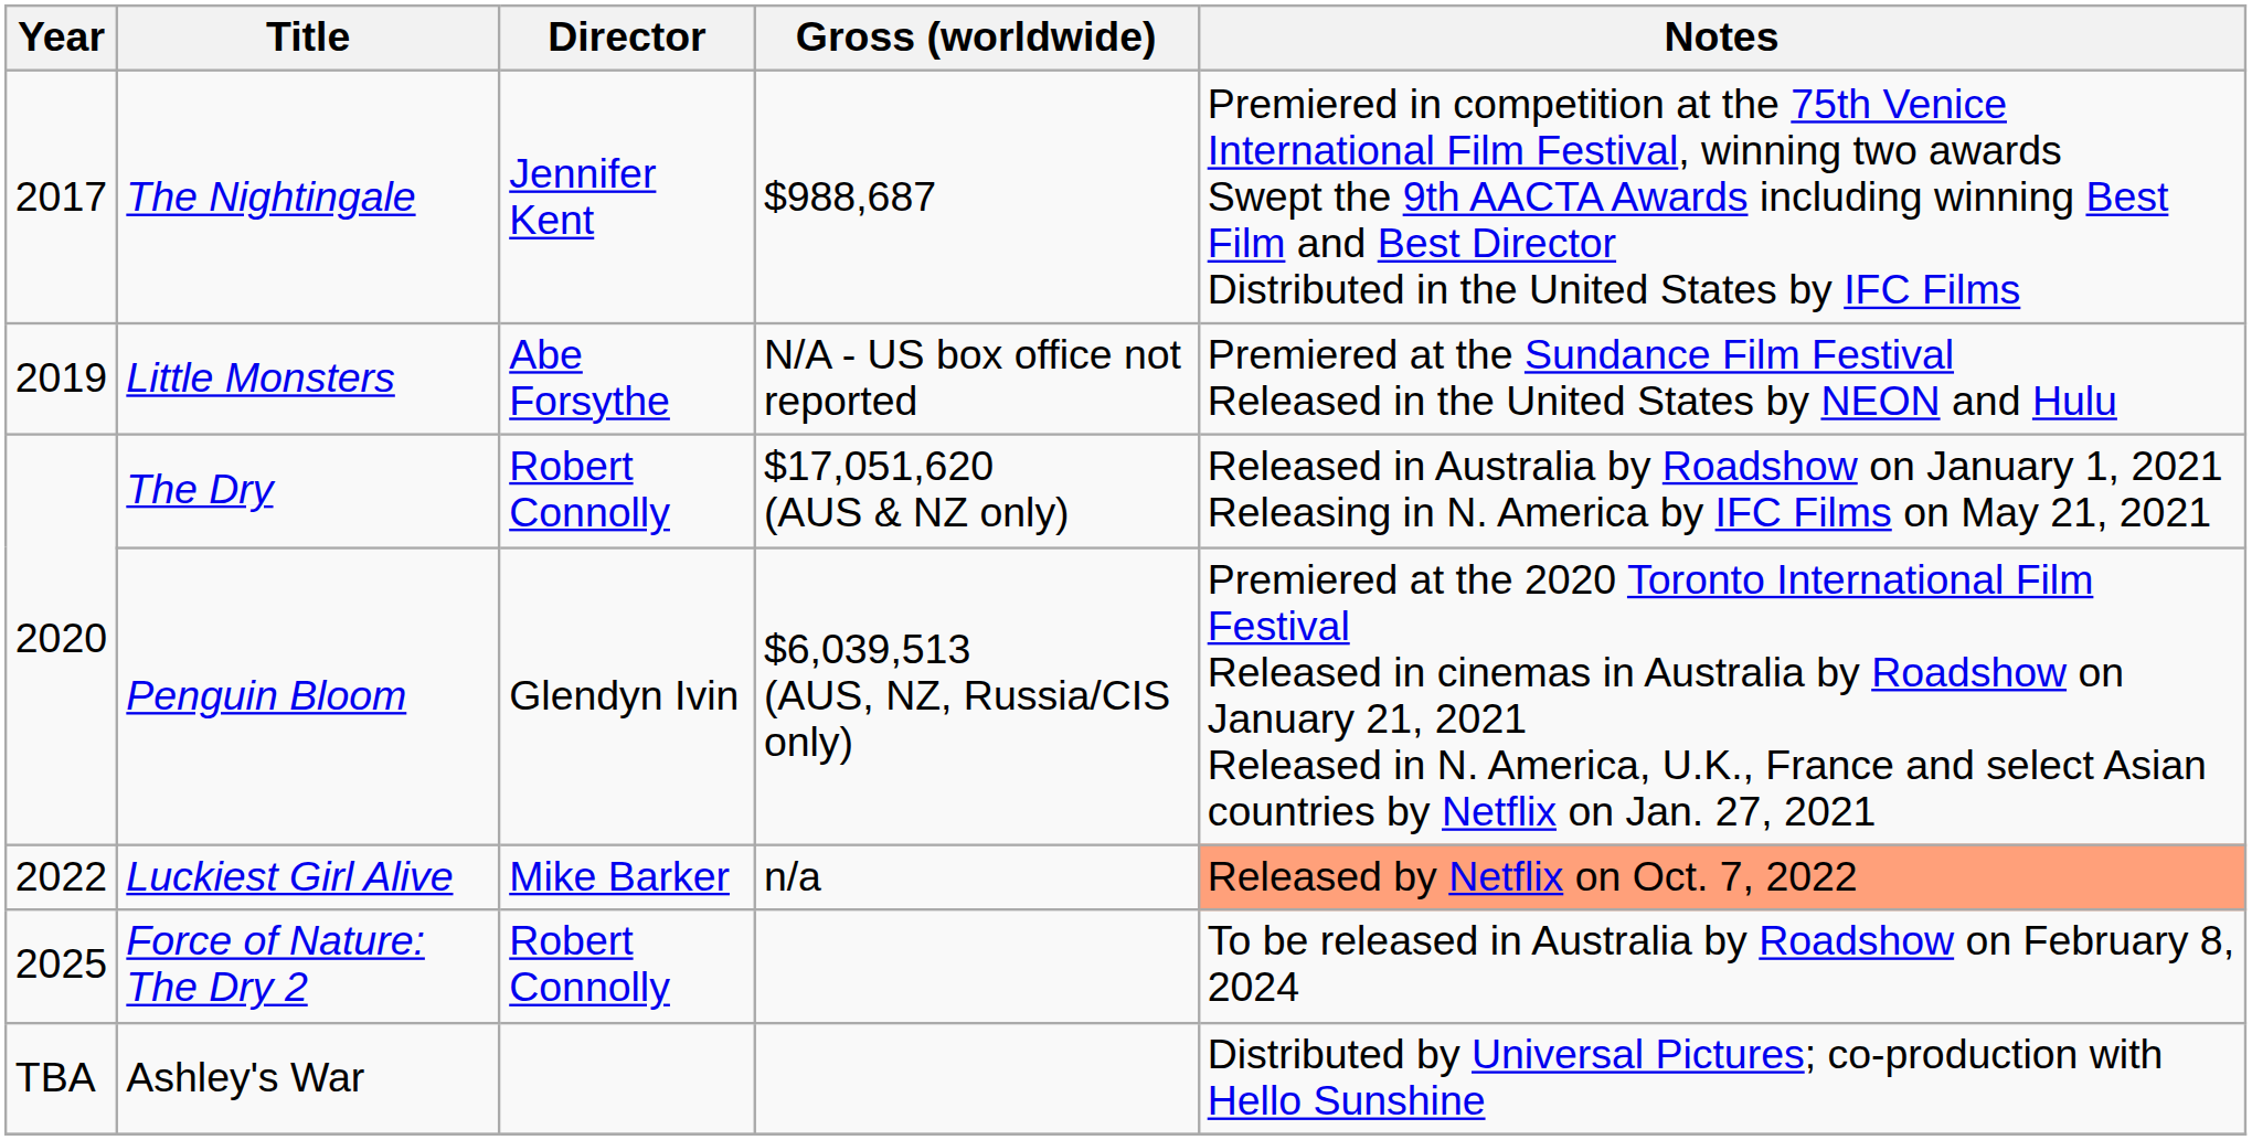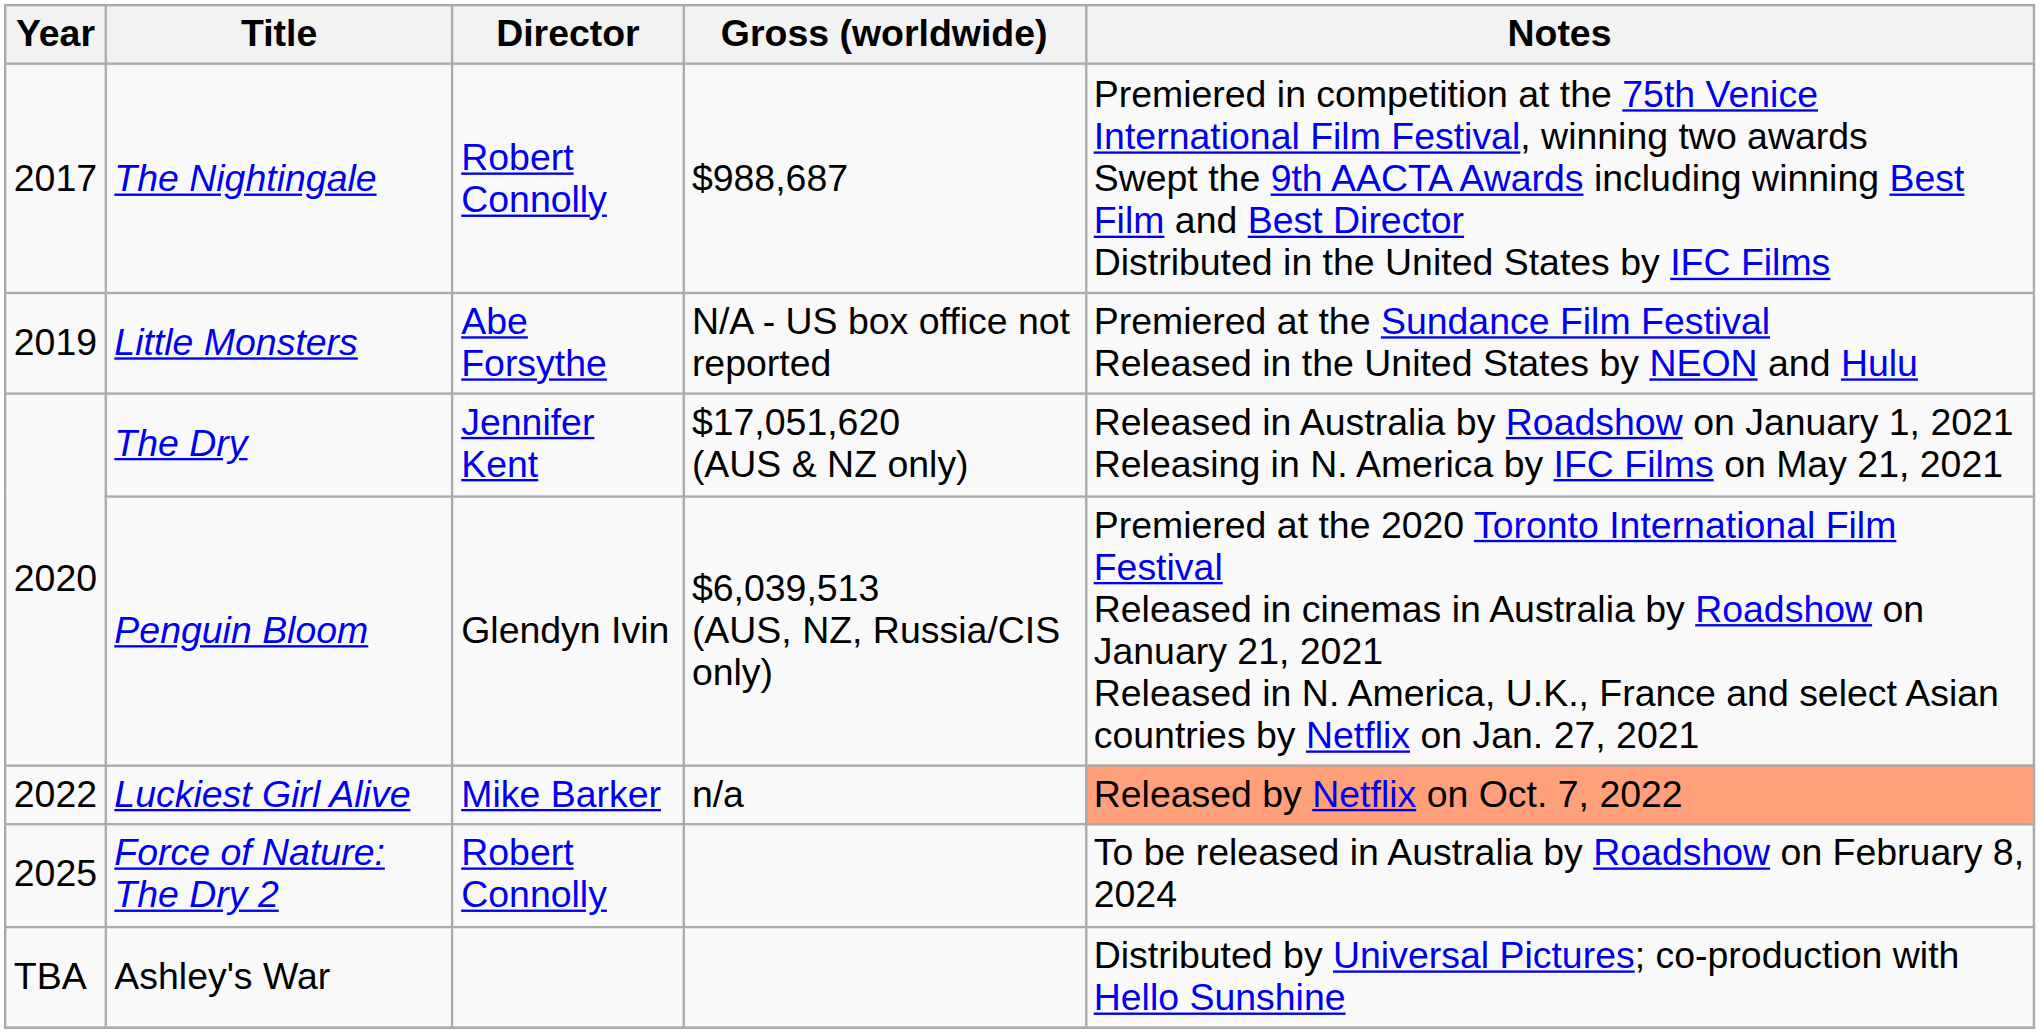The Nightingale | Director: Jennifer Kent -> Robert Connolly
The Dry | Director: Robert Connolly -> Jennifer Kent
